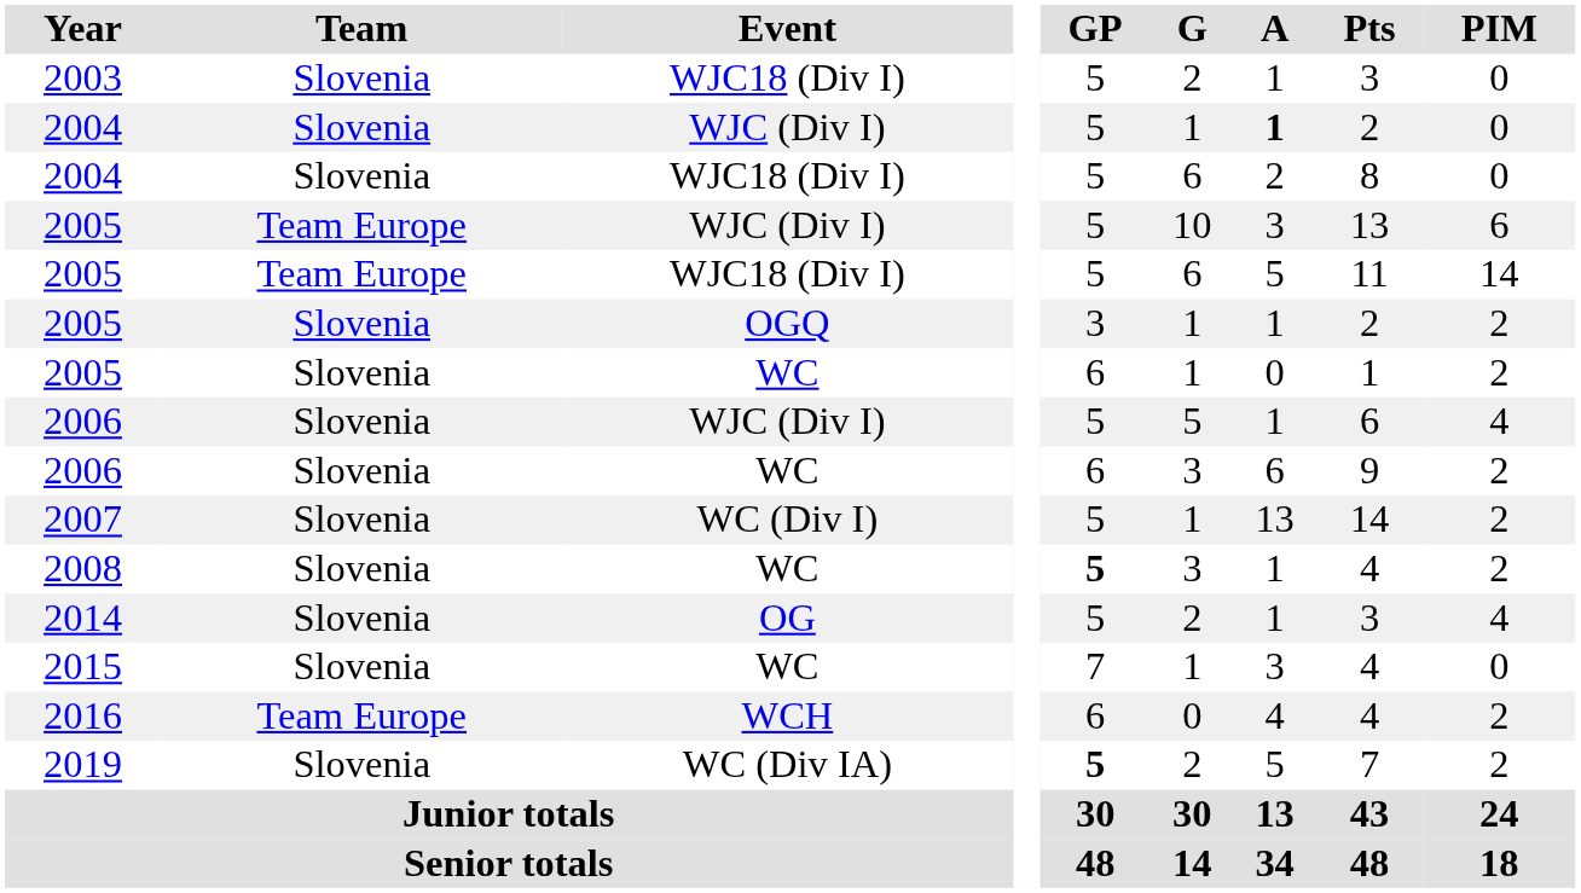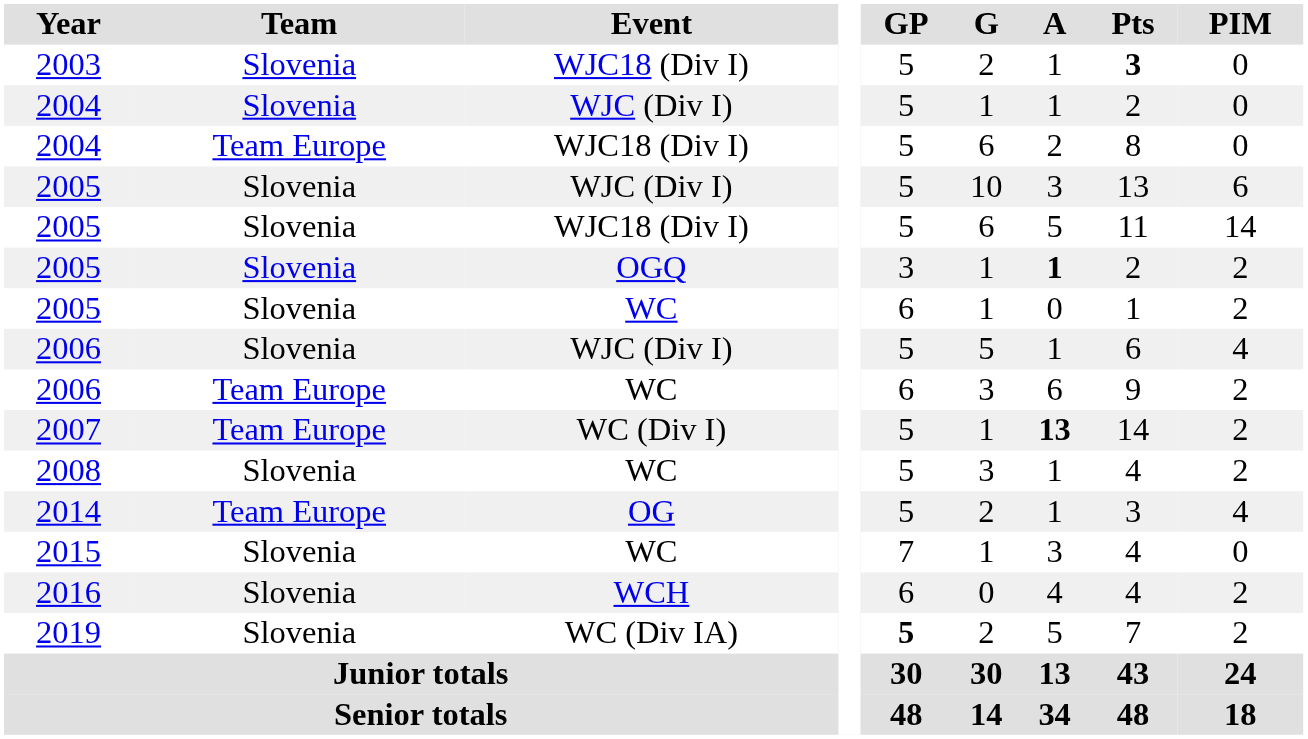2003 | Pts: normal -> bold
2004 / WJC (Div I) | A: bold -> normal
2004 / WJC18 (Div I) | Team: Slovenia -> Team Europe
2005 / WJC (Div I) | Team: Team Europe -> Slovenia
2005 / WJC18 (Div I) | Team: Team Europe -> Slovenia
2005 / OGQ | A: normal -> bold
2006 / WC | Team: Slovenia -> Team Europe
2007 | Team: Slovenia -> Team Europe
2007 | A: normal -> bold
2008 | GP: bold -> normal
2014 | Team: Slovenia -> Team Europe
2016 | Team: Team Europe -> Slovenia
